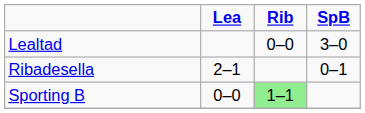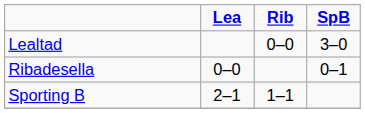Ribadesella | Lea: 2–1 -> 0–0
Sporting B | Lea: 0–0 -> 2–1
Sporting B | Rib: lightgreen background -> no background
